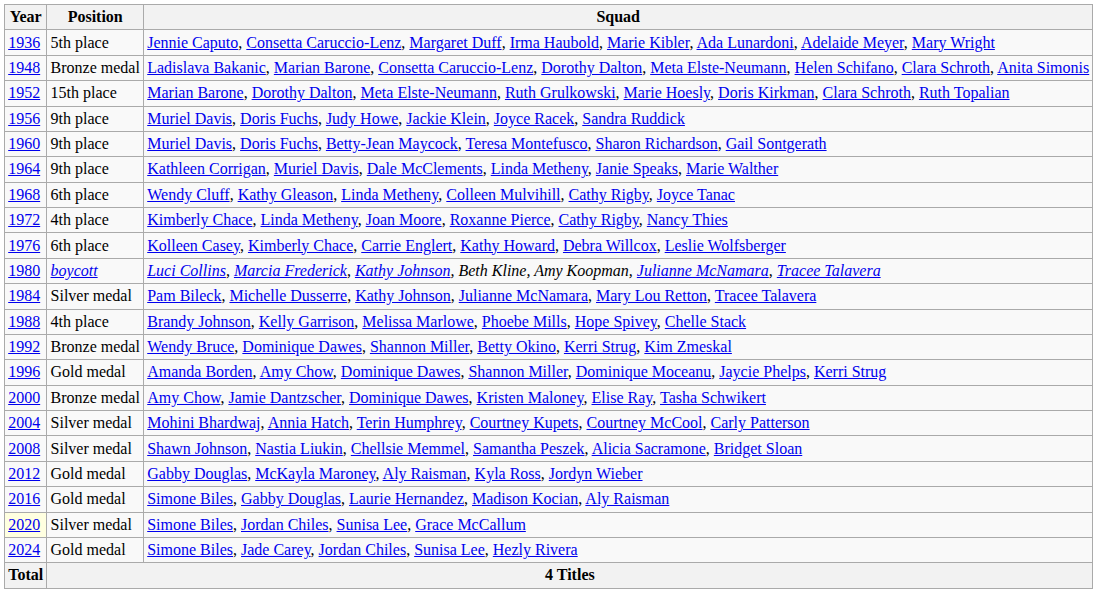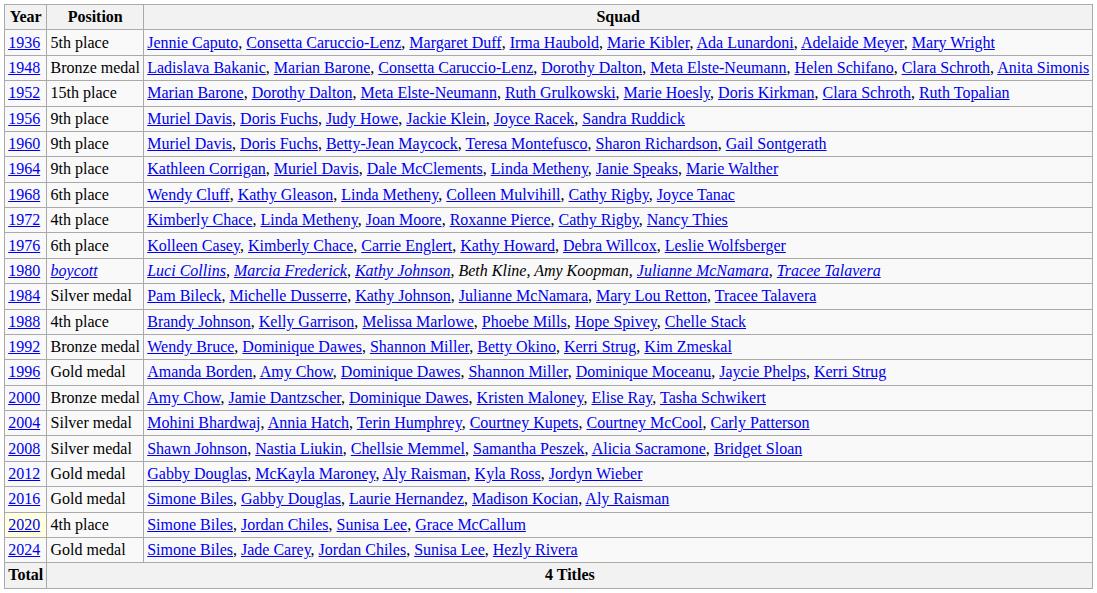Simone Biles, Jordan Chiles, Sunisa Lee, Grace McCallum | Position: Silver medal -> 4th place
